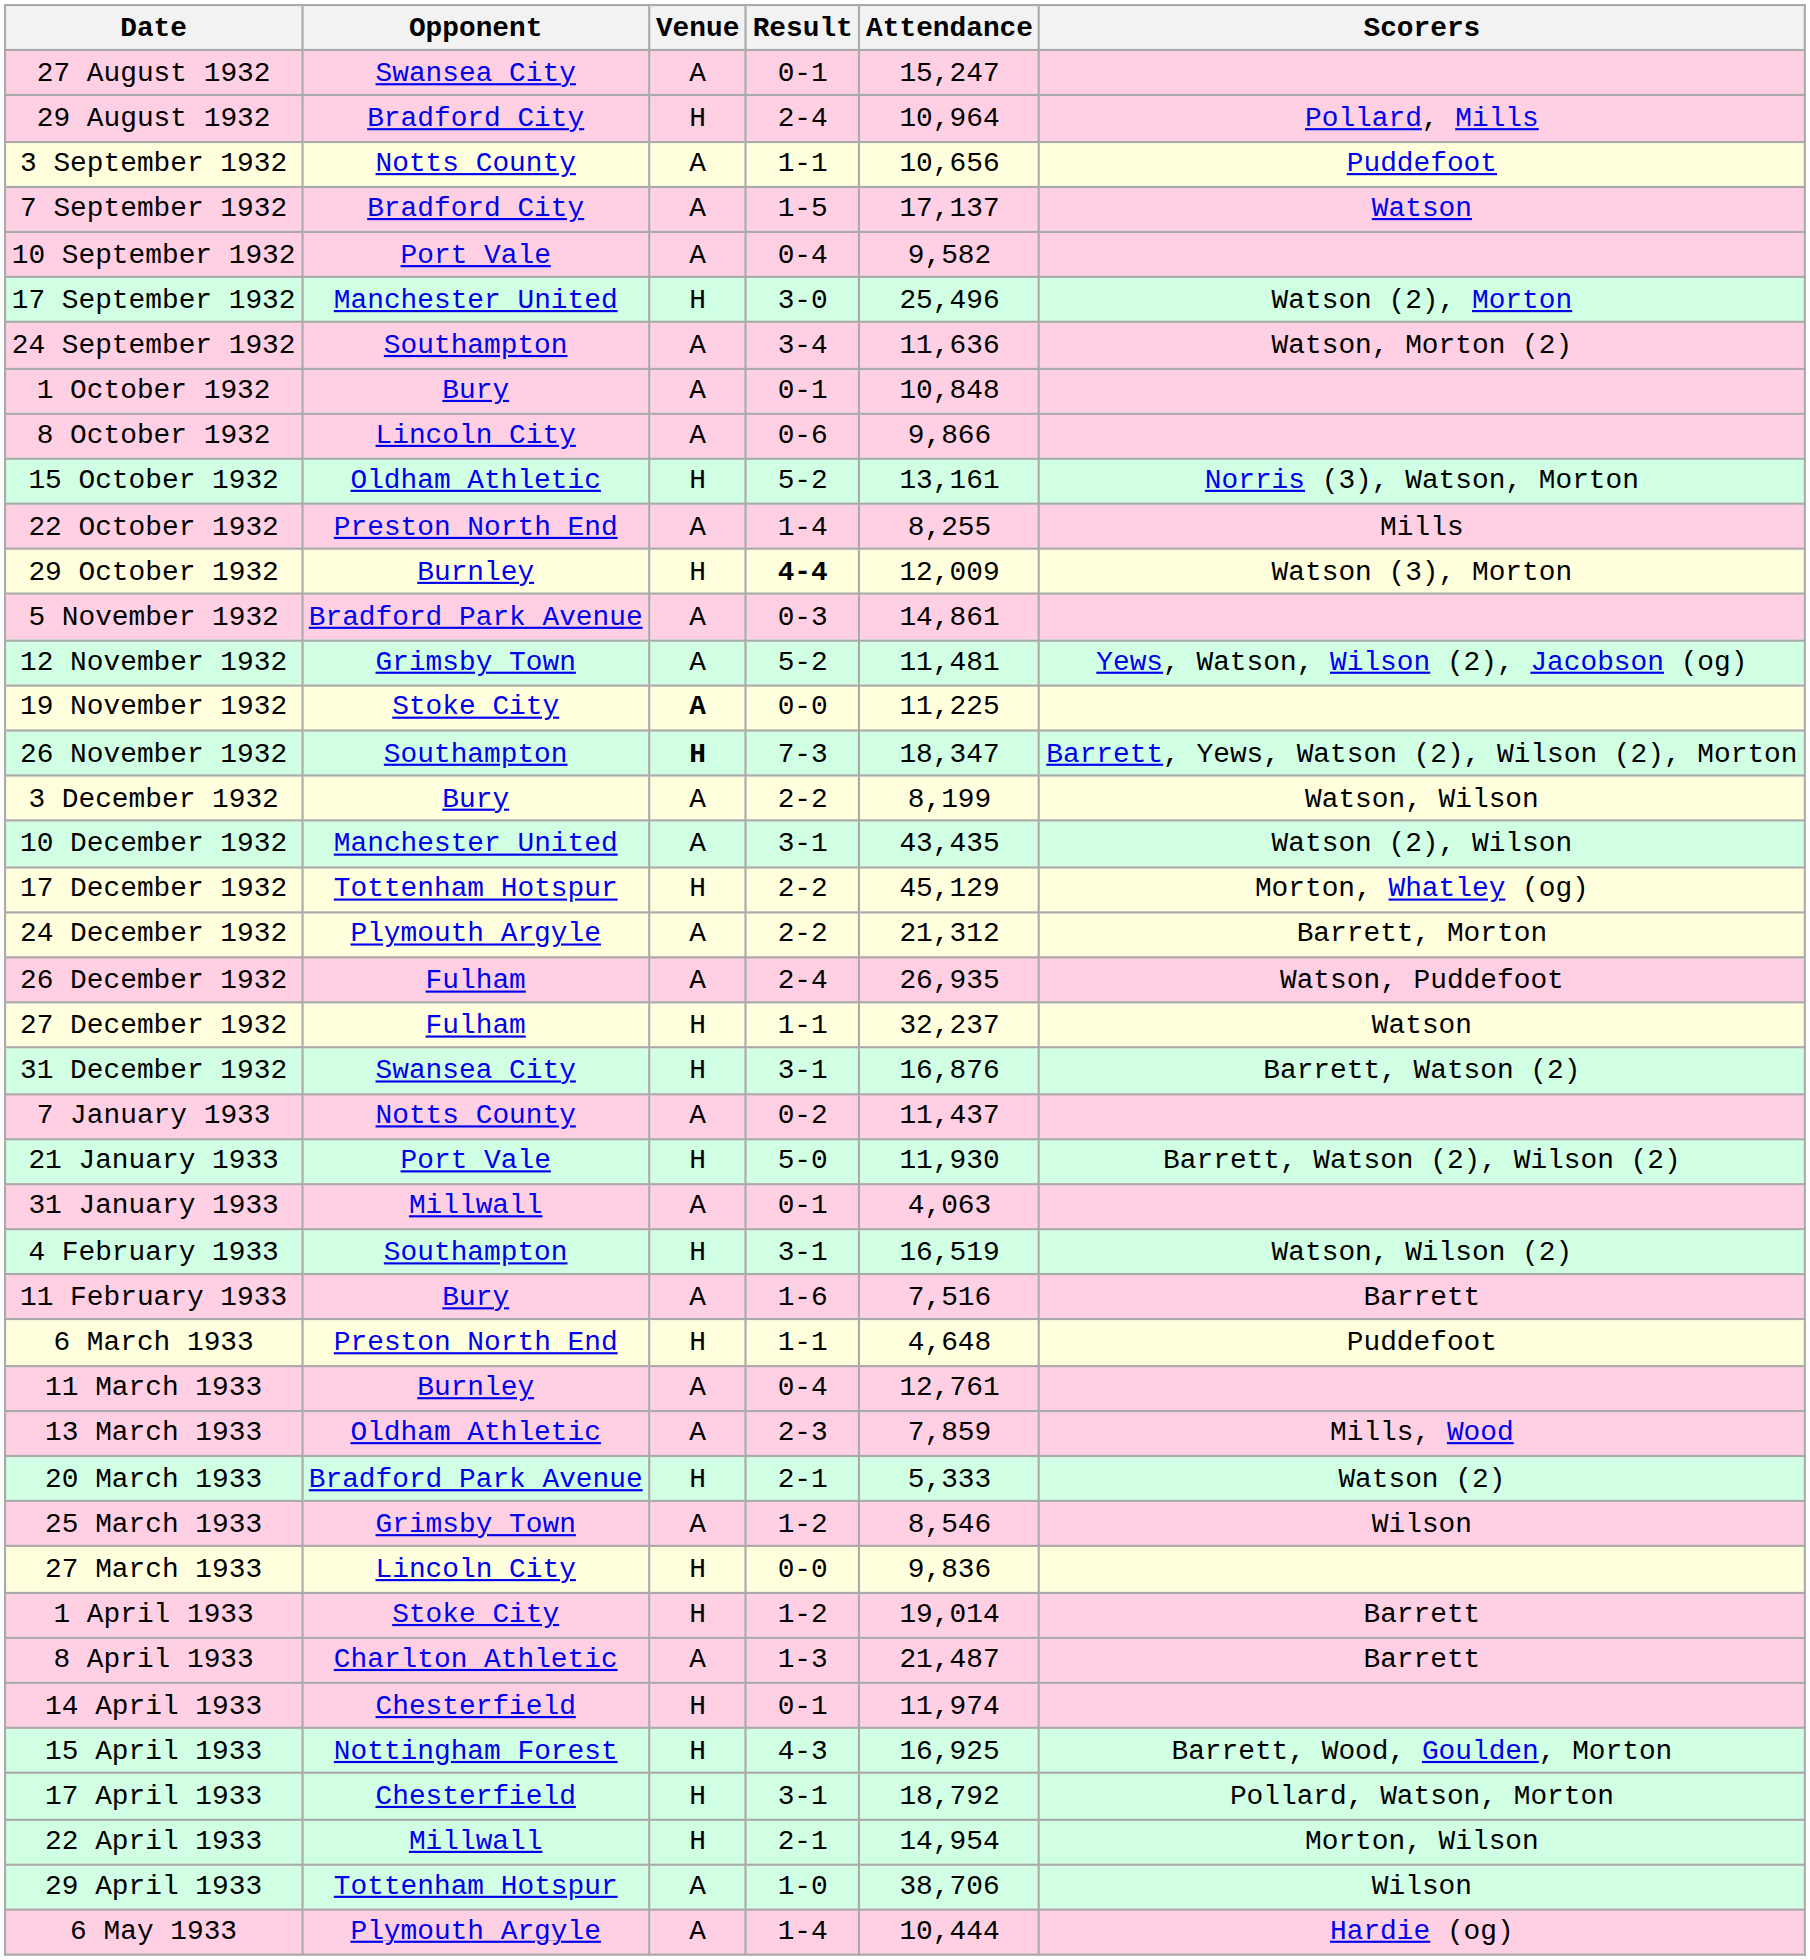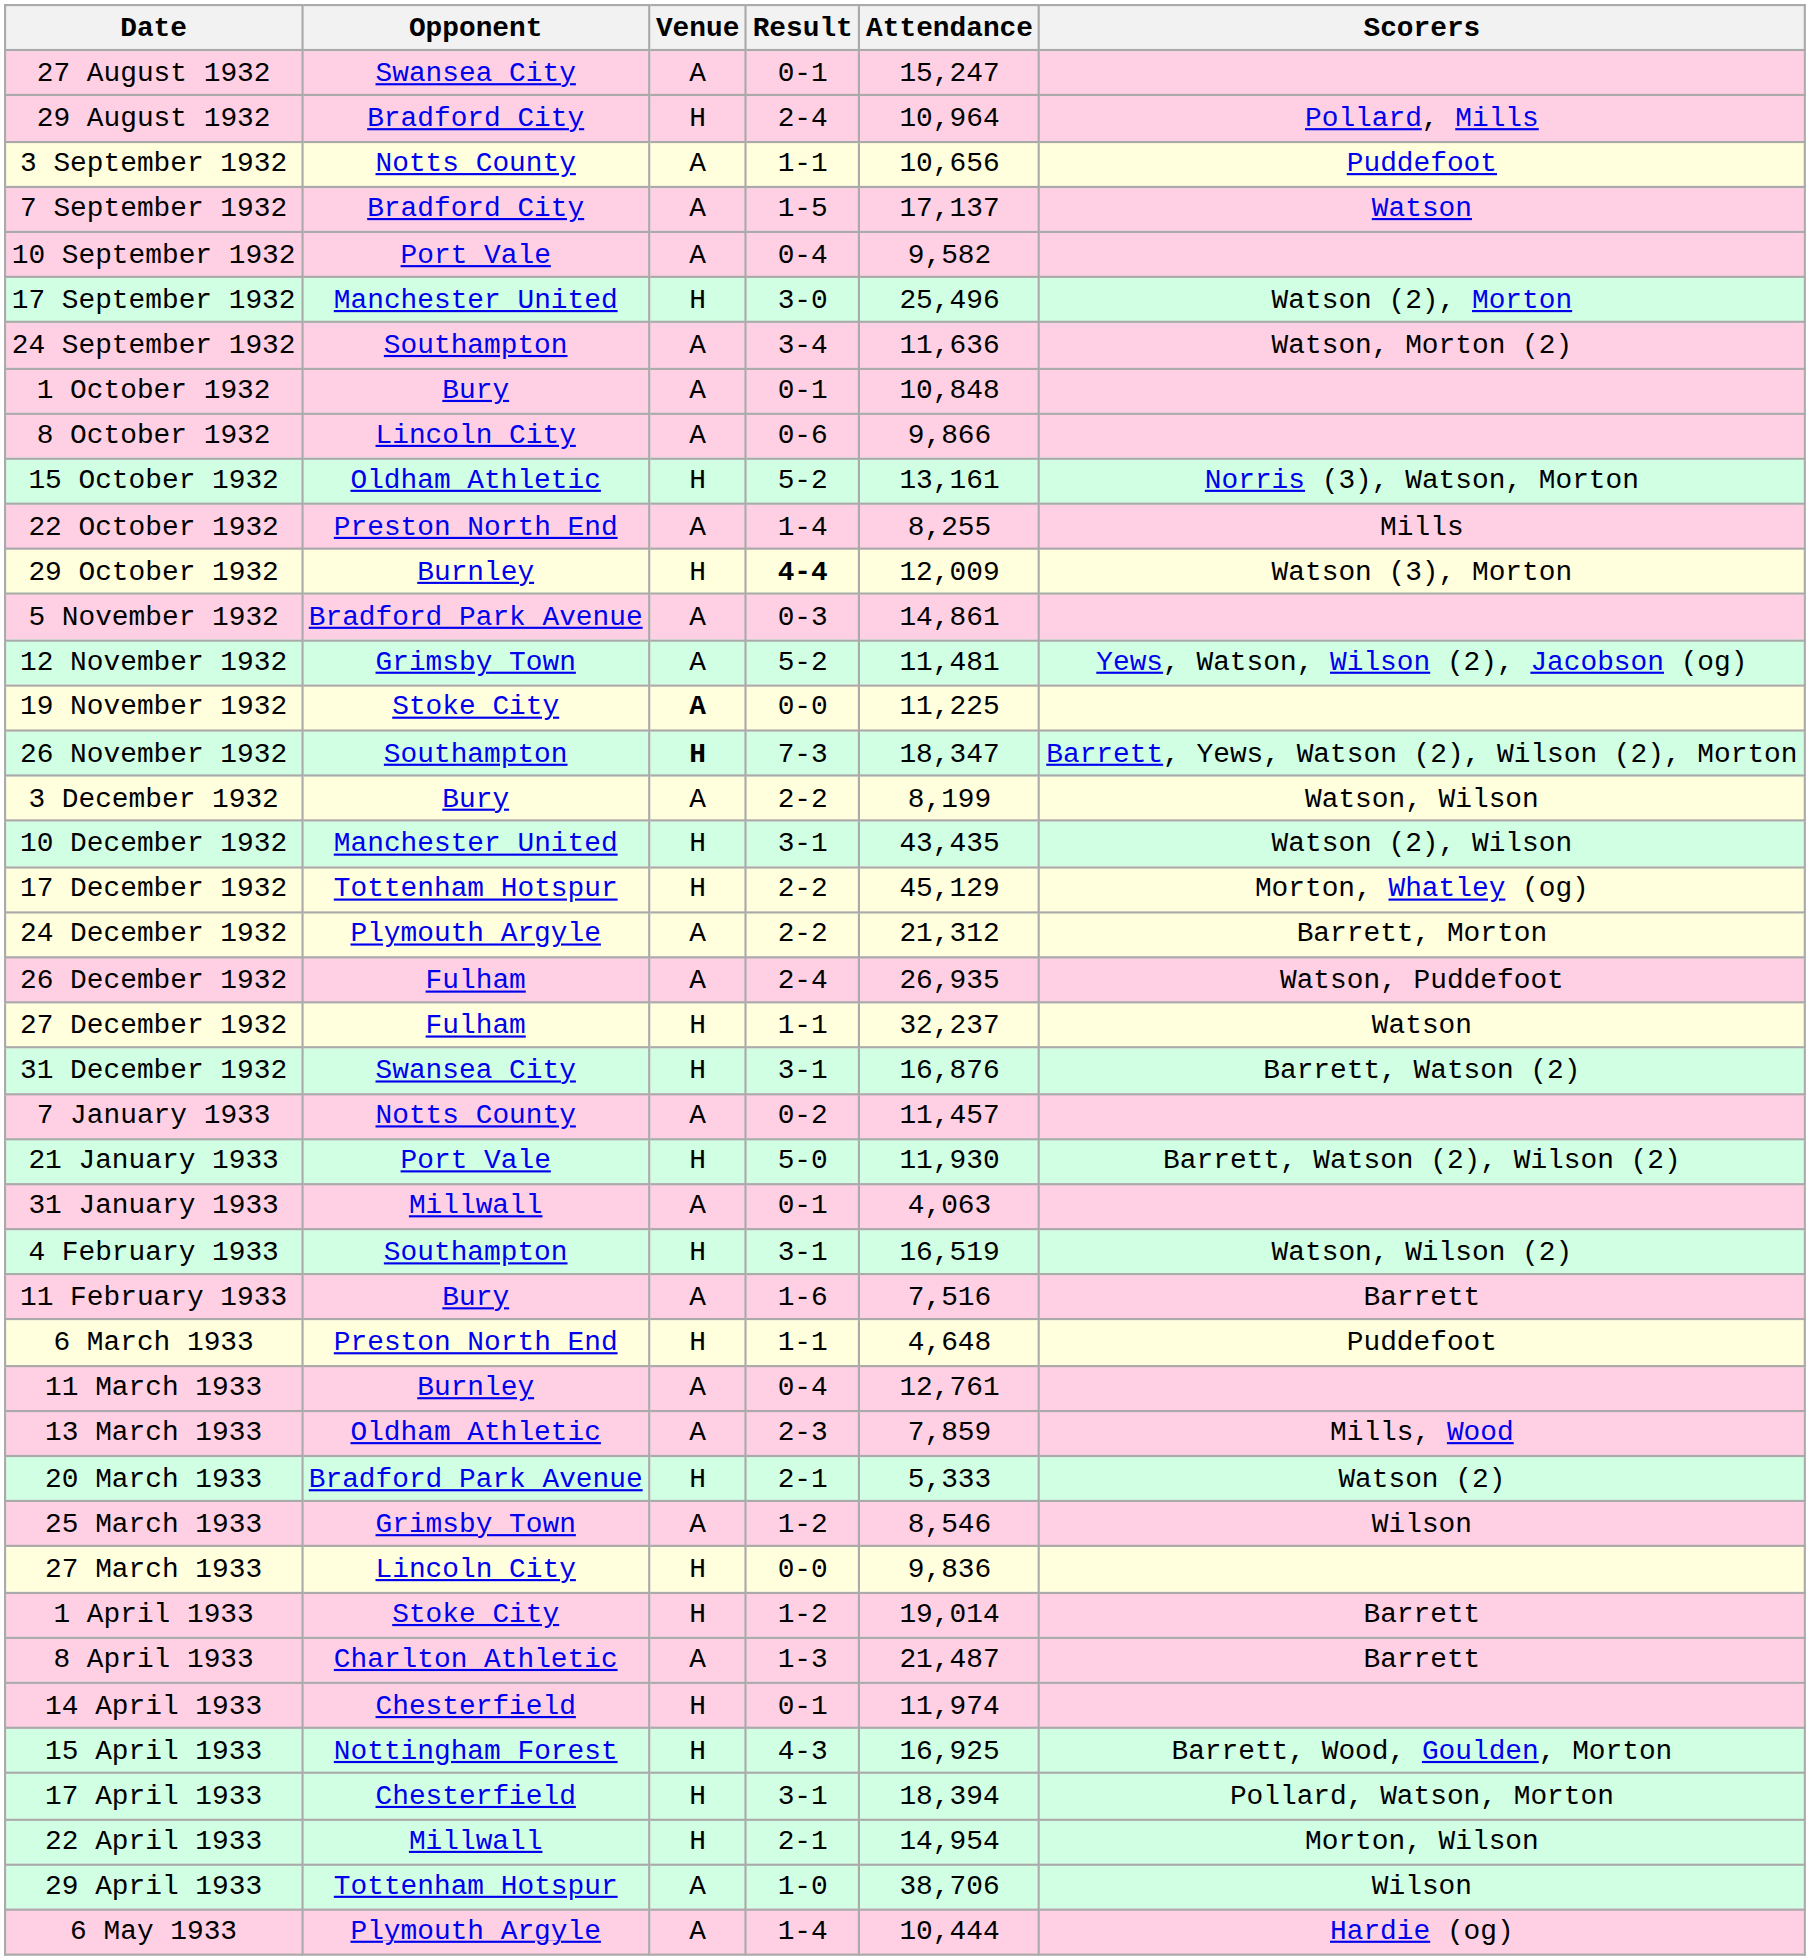10 December 1932 | Venue: A -> H
7 January 1933 | Attendance: 11,437 -> 11,457
17 April 1933 | Attendance: 18,792 -> 18,394
